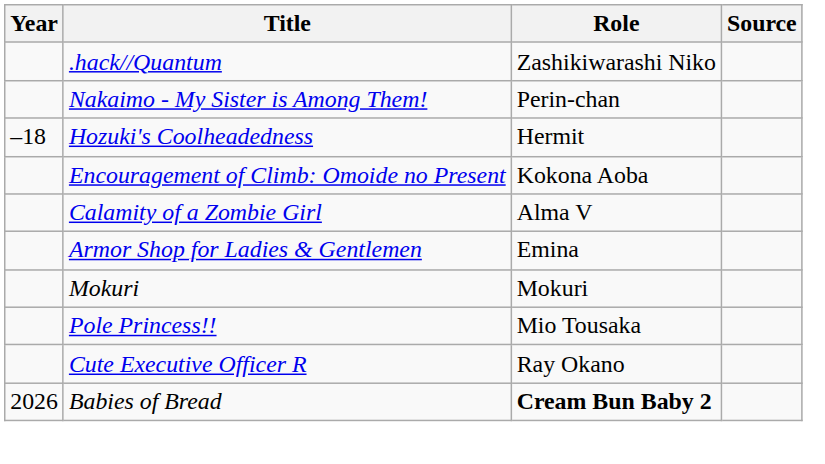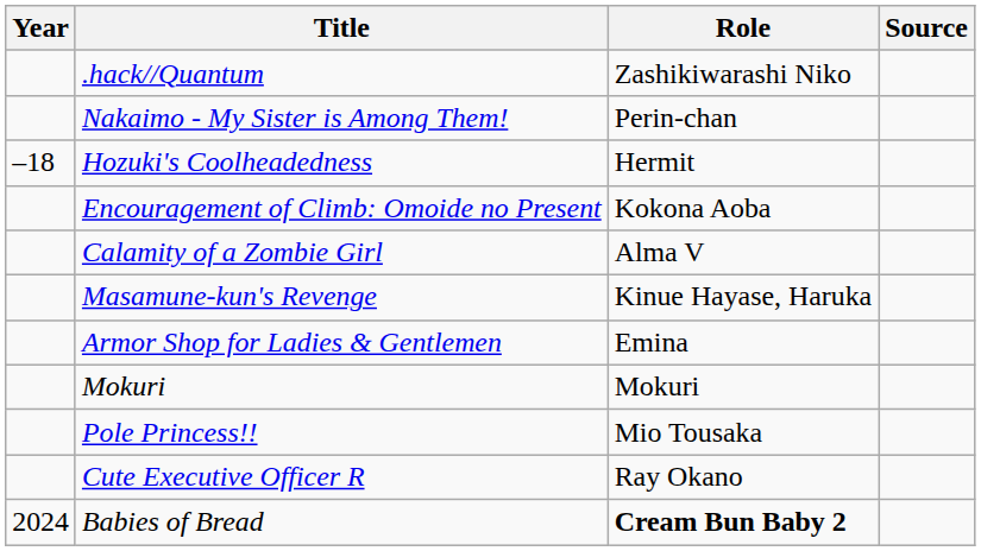+ row: Masamune-kun's Revenge | Kinue Hayase, Haruka
Babies of Bread | Year: 2026 -> 2024
